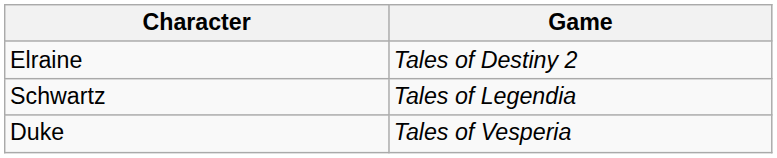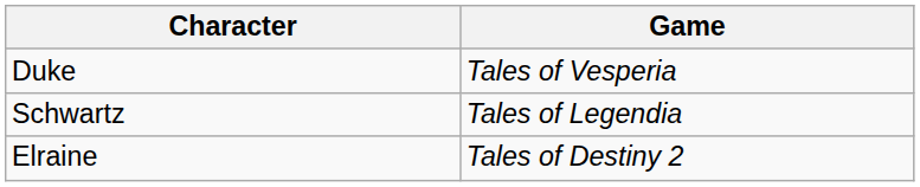rows swapped: Elraine <-> Duke
